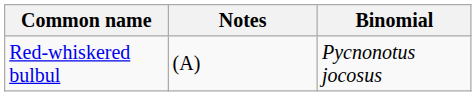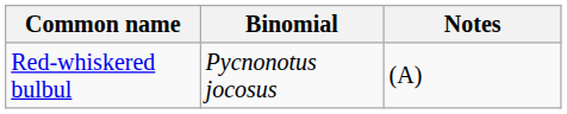columns swapped: Binomial <-> Notes
